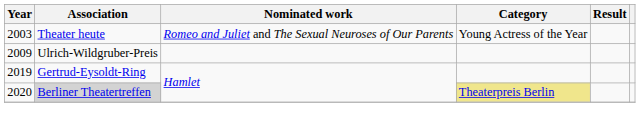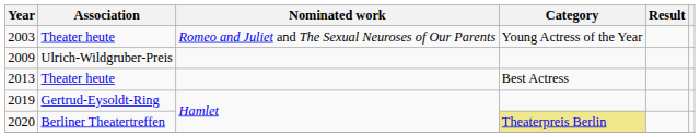+ row: 2013 | Theater heute | Best Actress
2020 | Association: lightgrey background -> no background
